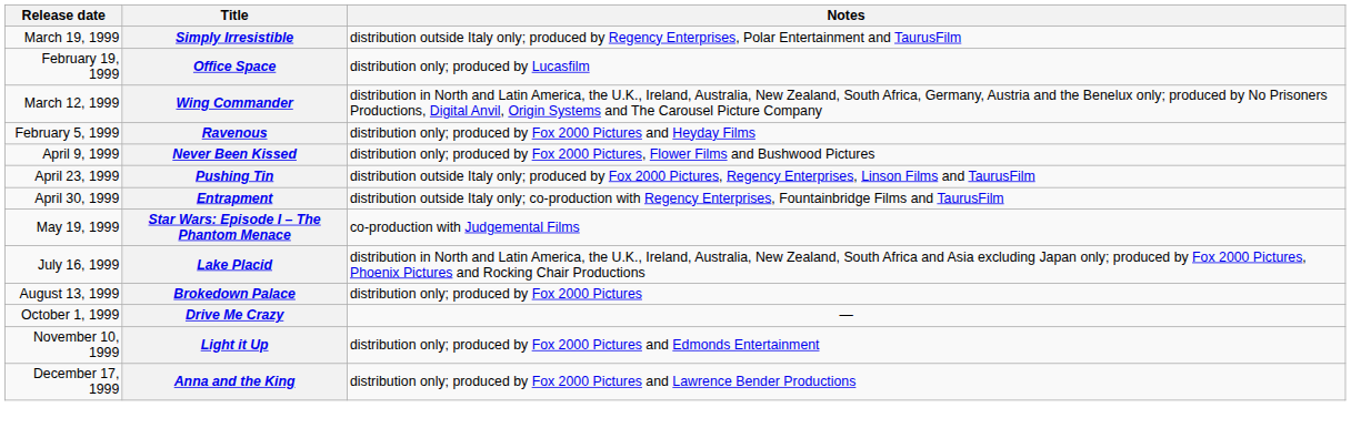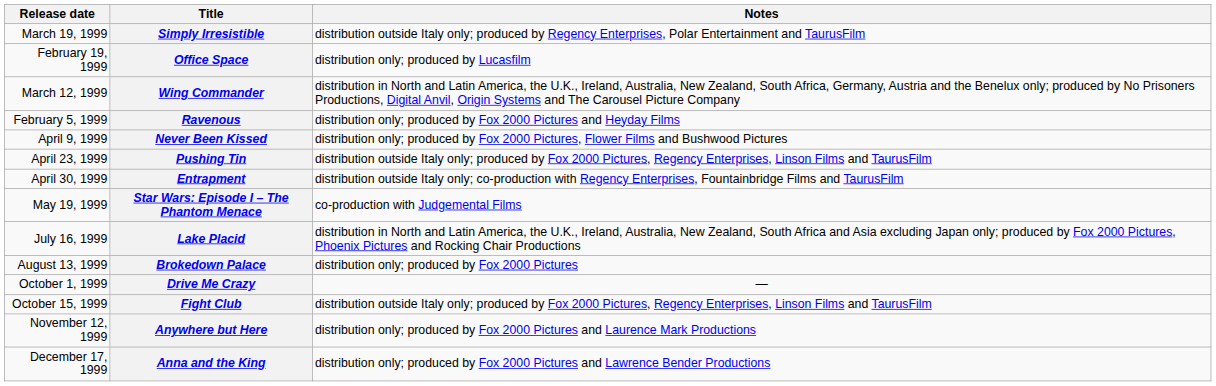+ row: October 15, 1999 | Fight Club | distribution outside Italy only; produced by Fox 2000 Pictures, Regency Enterprises, Linson Films and TaurusFilm
- row: November 10, 1999 | Light it Up | distribution only; produced by Fox 2000 Pictures and Edmonds Entertainment
+ row: November 12, 1999 | Anywhere but Here | distribution only; produced by Fox 2000 Pictures and Laurence Mark Productions
